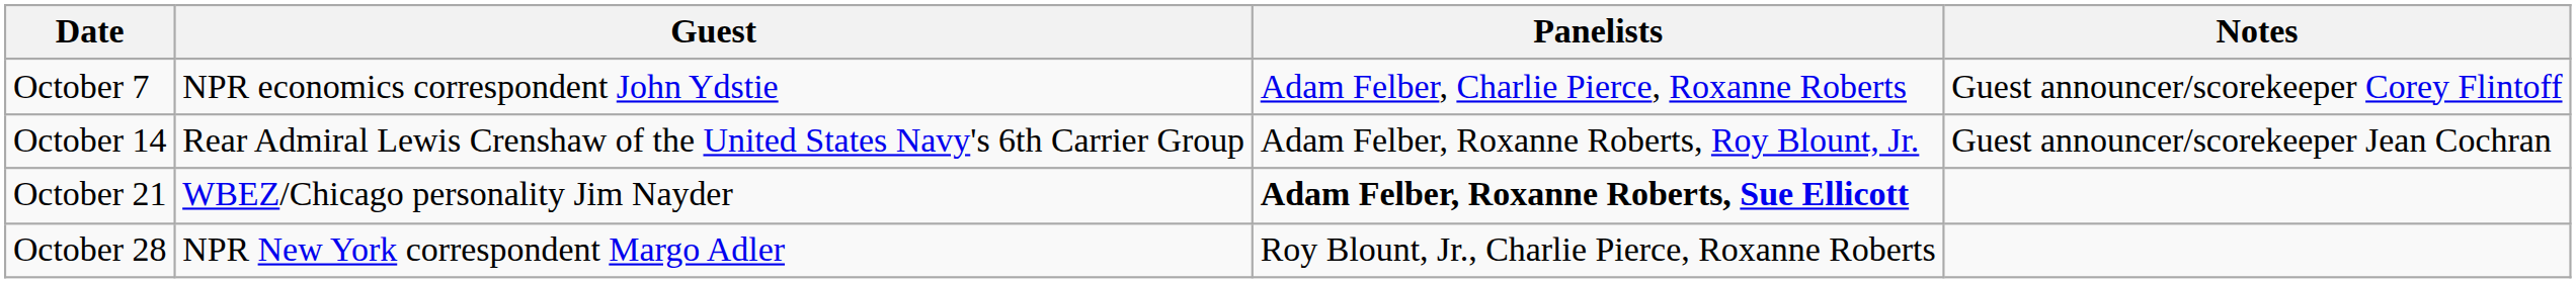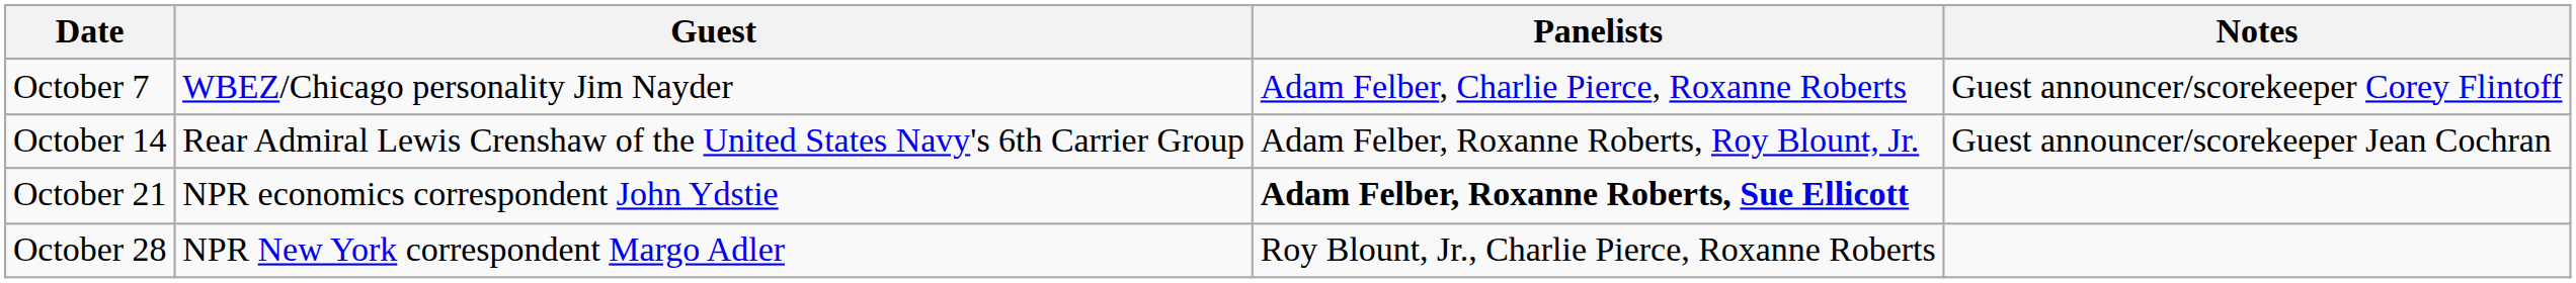October 7 | Guest: NPR economics correspondent John Ydstie -> WBEZ/Chicago personality Jim Nayder
October 21 | Guest: WBEZ/Chicago personality Jim Nayder -> NPR economics correspondent John Ydstie
